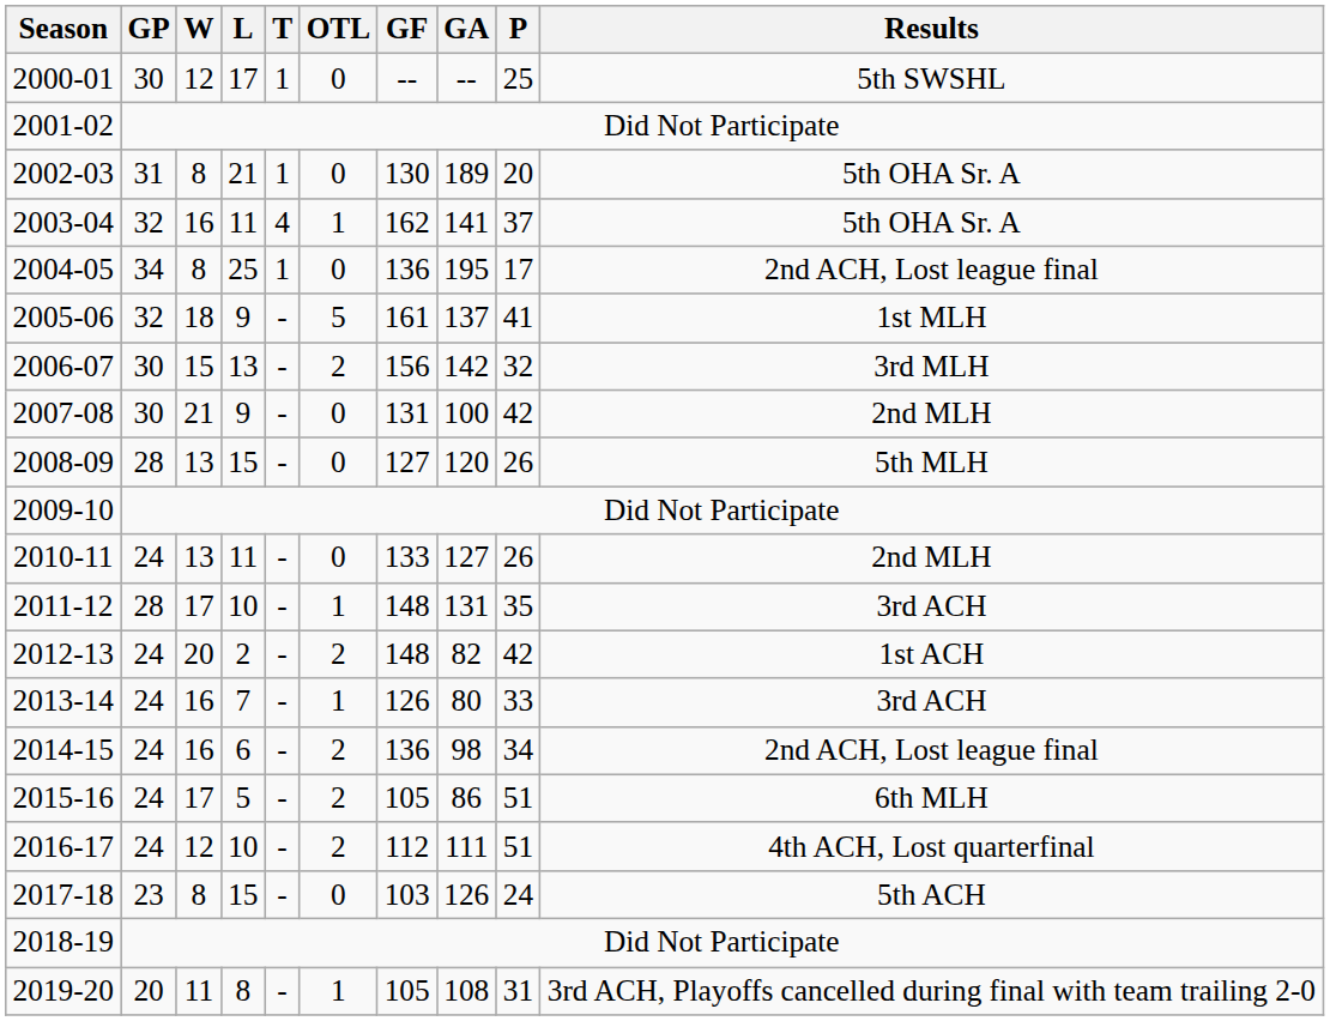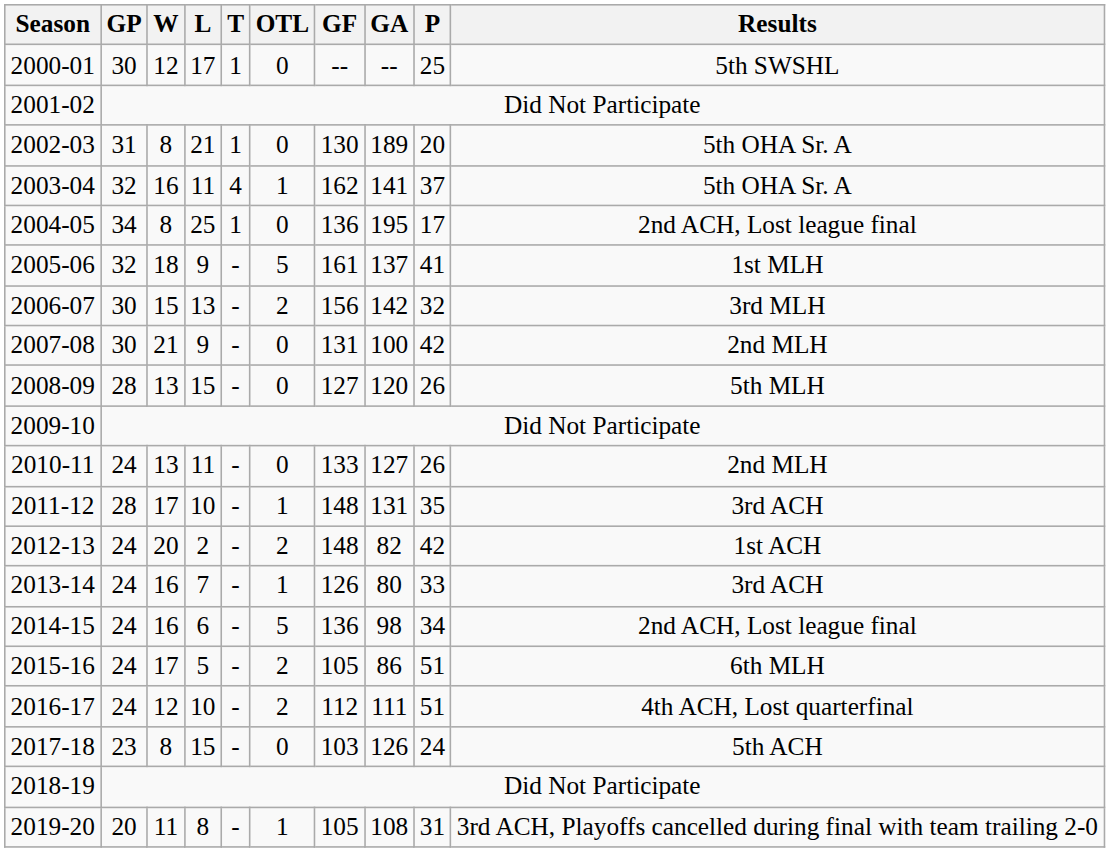2014-15 | OTL: 2 -> 5
